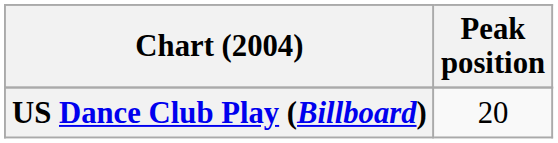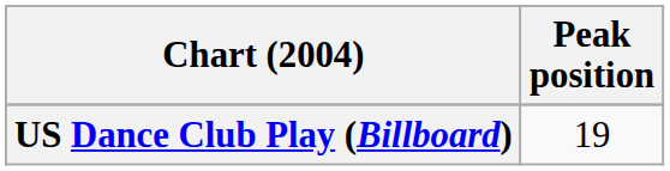US Dance Club Play (Billboard) | Peak position: 20 -> 19
